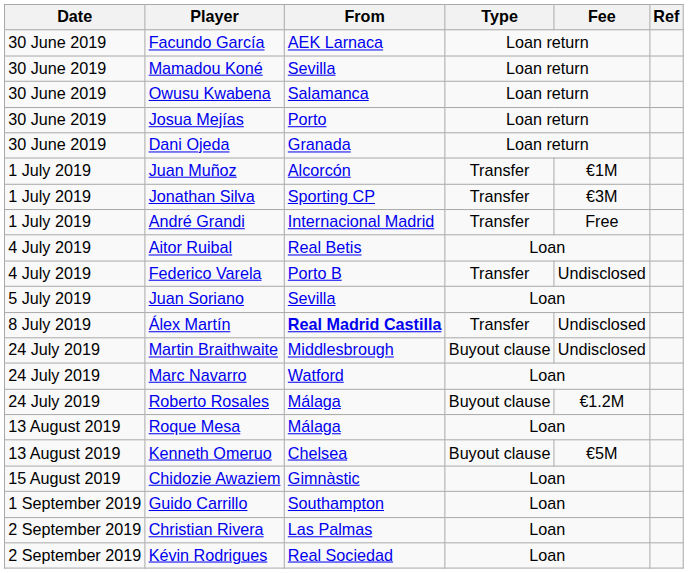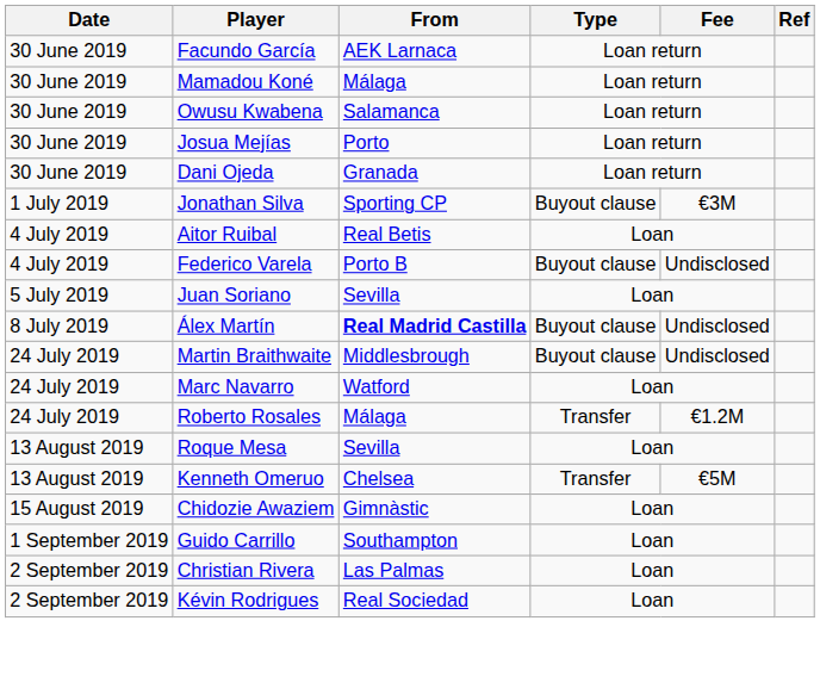Mamadou Koné | From: Sevilla -> Málaga
- row: 1 July 2019 | Juan Muñoz | Alcorcón | Transfer | €1M
Jonathan Silva | Type: Transfer -> Buyout clause
- row: 1 July 2019 | André Grandi | Internacional Madrid | Transfer | Free
Federico Varela | Type: Transfer -> Buyout clause
Álex Martín | Type: Transfer -> Buyout clause
Roberto Rosales | Type: Buyout clause -> Transfer
Roque Mesa | From: Málaga -> Sevilla
Kenneth Omeruo | Type: Buyout clause -> Transfer
